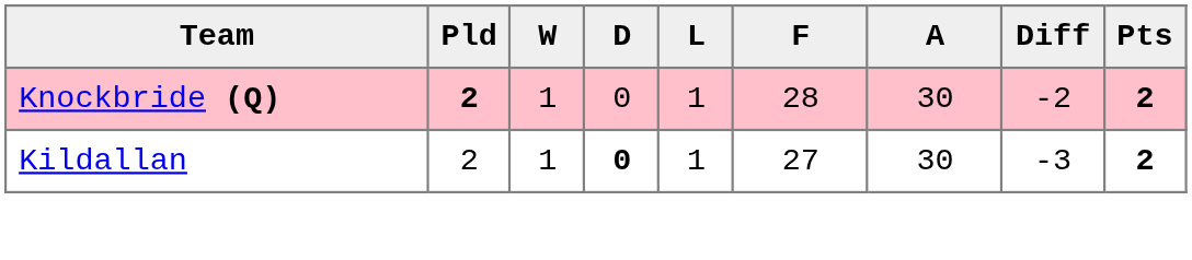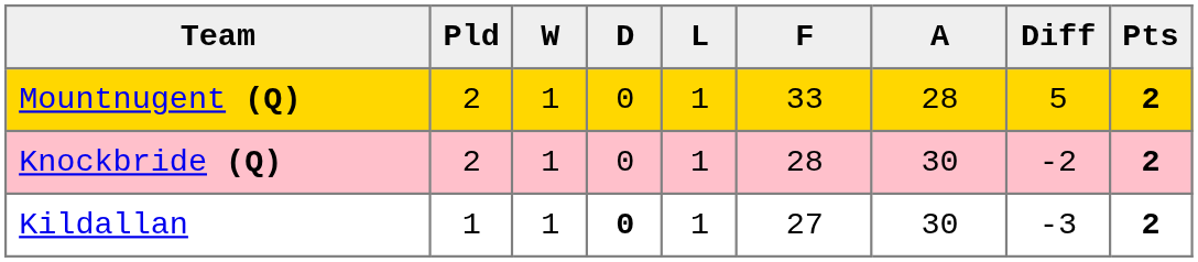+ row: Mountnugent (Q) | 2 | 1 | 0 | 1 | 33 | 28 | 5 | 2
Knockbride (Q) | Pld: bold -> normal
Kildallan | Pld: 2 -> 1
